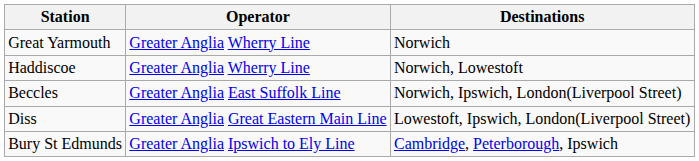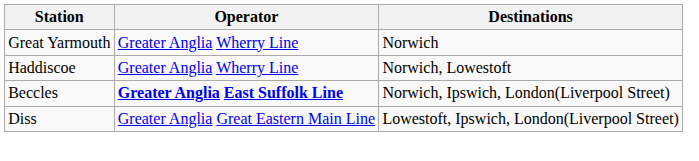Beccles | Operator: normal -> bold
- row: Bury St Edmunds | Greater Anglia Ipswich to Ely Line | Cambridge, Peterborough, Ipswich
